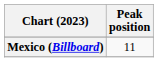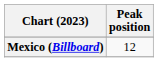Mexico (Billboard) | Peak position: 11 -> 12
